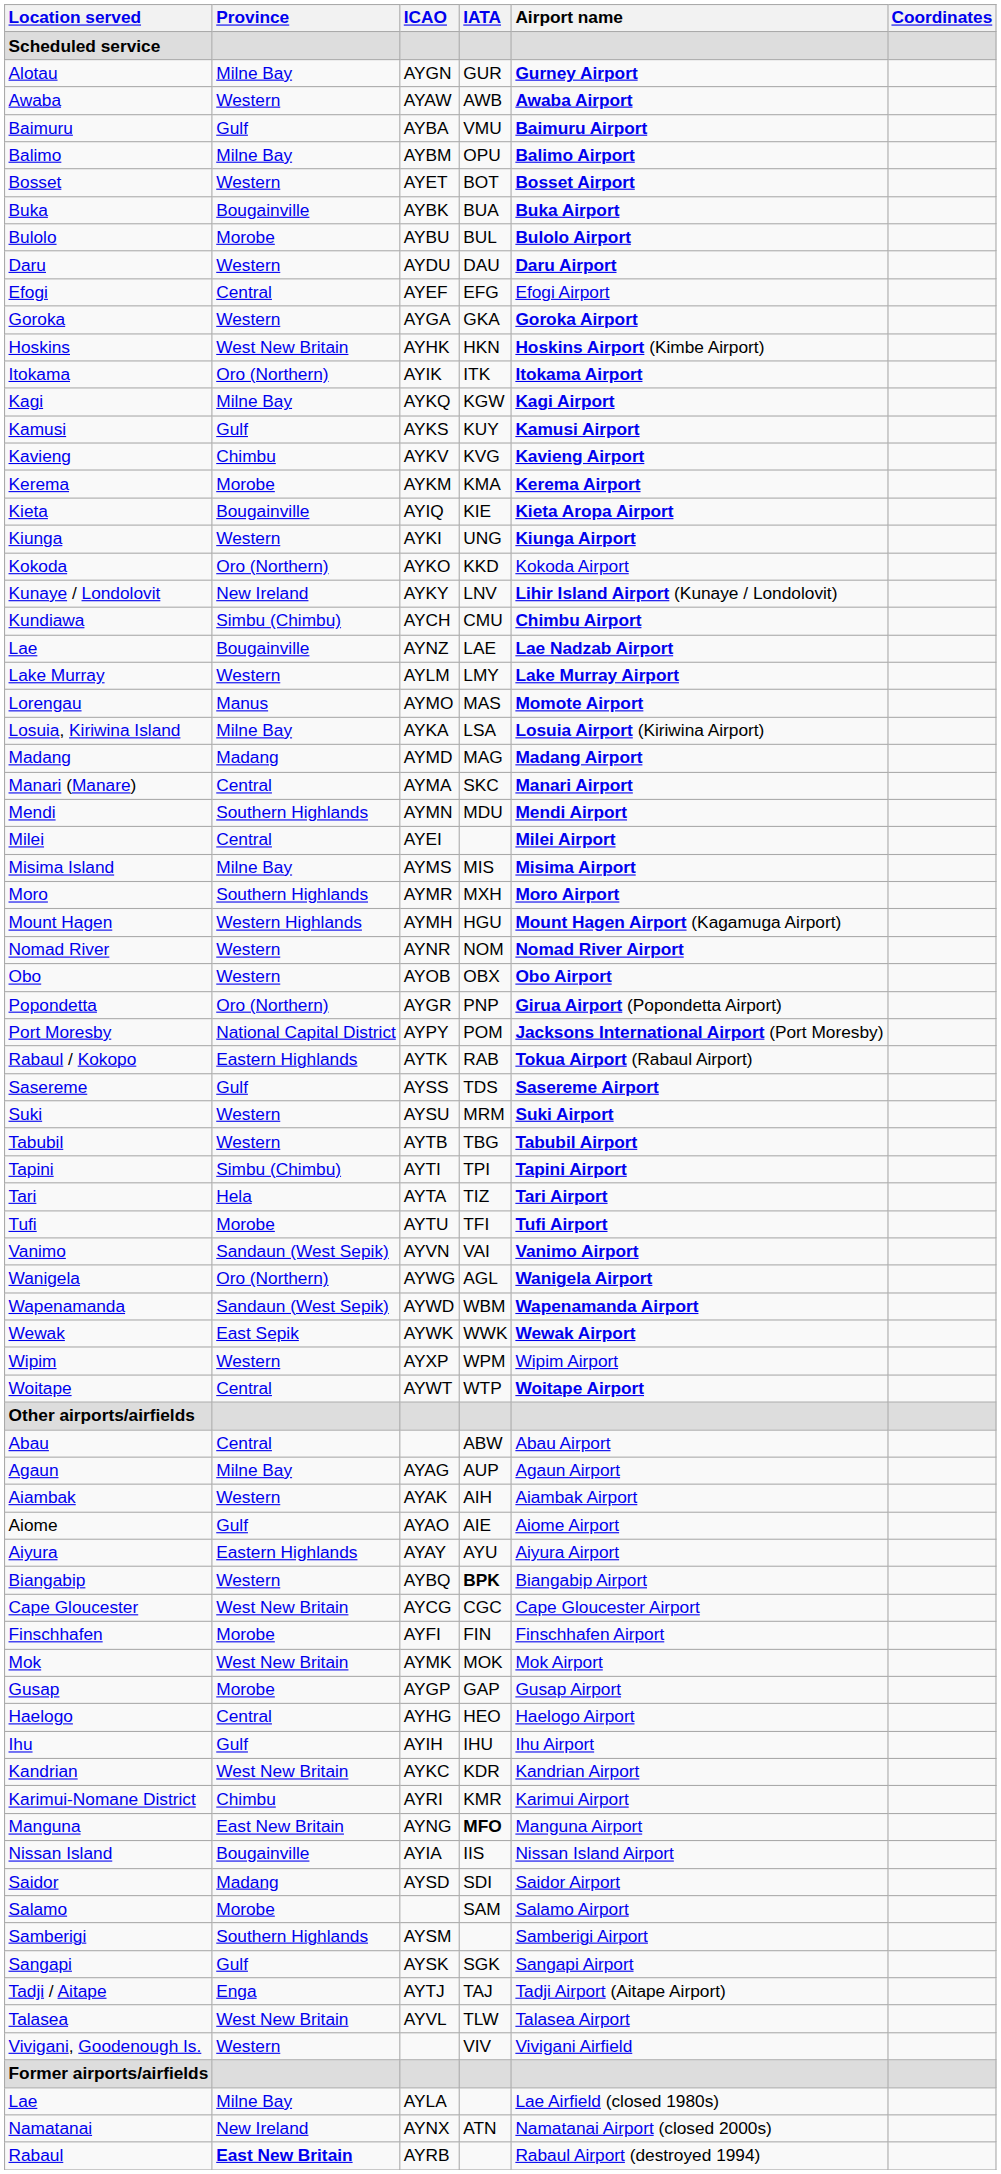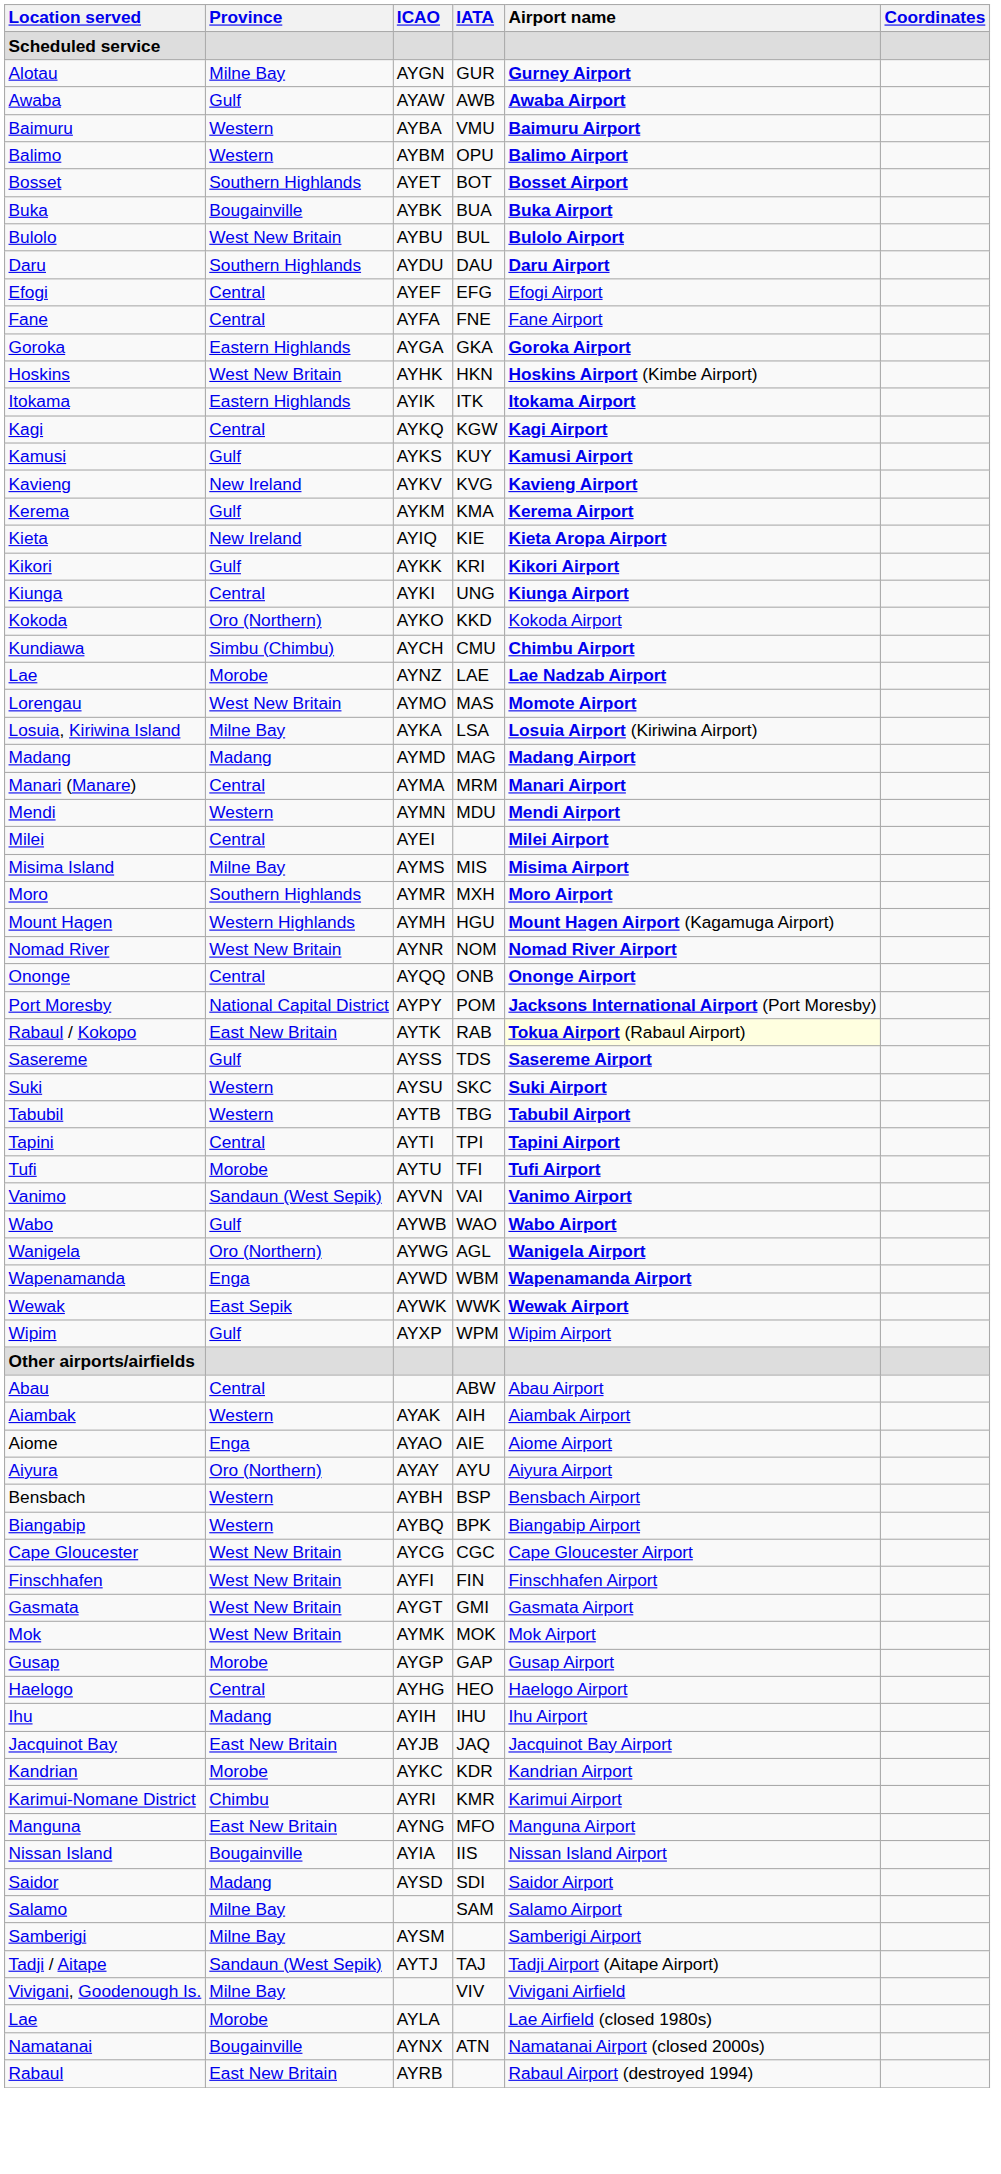Awaba | Province: Western -> Gulf
Baimuru | Province: Gulf -> Western
Balimo | Province: Milne Bay -> Western
Bosset | Province: Western -> Southern Highlands
Bulolo | Province: Morobe -> West New Britain
Daru | Province: Western -> Southern Highlands
+ row: Fane | Central | AYFA | FNE | Fane Airport
Goroka | Province: Western -> Eastern Highlands
Itokama | Province: Oro (Northern) -> Eastern Highlands
Kagi | Province: Milne Bay -> Central
Kavieng | Province: Chimbu -> New Ireland
Kerema | Province: Morobe -> Gulf
Kieta | Province: Bougainville -> New Ireland
+ row: Kikori | Gulf | AYKK | KRI | Kikori Airport
Kiunga | Province: Western -> Central
- row: Kunaye / Londolovit | New Ireland | AYKY | LNV | Lihir Island Airport (Kunaye / Londolovit)
Lae / AYNZ | Province: Bougainville -> Morobe
- row: Lake Murray | Western | AYLM | LMY | Lake Murray Airport
Lorengau | Province: Manus -> West New Britain
Manari (Manare) | IATA: SKC -> MRM
Mendi | Province: Southern Highlands -> Western
Nomad River | Province: Western -> West New Britain
- row: Obo | Western | AYOB | OBX | Obo Airport
+ row: Ononge | Central | AYQQ | ONB | Ononge Airport
- row: Popondetta | Oro (Northern) | AYGR | PNP | Girua Airport (Popondetta Airport)
Rabaul / Kokopo | Province: Eastern Highlands -> East New Britain
Rabaul / Kokopo | Airport name: no background -> lightyellow background
Suki | IATA: MRM -> SKC
Tapini | Province: Simbu (Chimbu) -> Central
- row: Tari | Hela | AYTA | TIZ | Tari Airport
+ row: Wabo | Gulf | AYWB | WAO | Wabo Airport
Wapenamanda | Province: Sandaun (West Sepik) -> Enga
Wipim | Province: Western -> Gulf
- row: Woitape | Central | AYWT | WTP | Woitape Airport
- row: Agaun | Milne Bay | AYAG | AUP | Agaun Airport
Aiome | Province: Gulf -> Enga
Aiyura | Province: Eastern Highlands -> Oro (Northern)
+ row: Bensbach | Western | AYBH | BSP | Bensbach Airport
Biangabip | IATA: bold -> normal
Finschhafen | Province: Morobe -> West New Britain
+ row: Gasmata | West New Britain | AYGT | GMI | Gasmata Airport
Ihu | Province: Gulf -> Madang
+ row: Jacquinot Bay | East New Britain | AYJB | JAQ | Jacquinot Bay Airport
Kandrian | Province: West New Britain -> Morobe
Manguna | IATA: bold -> normal
Salamo | Province: Morobe -> Milne Bay
Samberigi | Province: Southern Highlands -> Milne Bay
- row: Sangapi | Gulf | AYSK | SGK | Sangapi Airport
Tadji / Aitape | Province: Enga -> Sandaun (West Sepik)
- row: Talasea | West New Britain | AYVL | TLW | Talasea Airport
Vivigani, Goodenough Is. | Province: Western -> Milne Bay
- row: Former airports/airfields
Lae / AYLA | Province: Milne Bay -> Morobe
Namatanai | Province: New Ireland -> Bougainville
Rabaul | Province: bold -> normal
